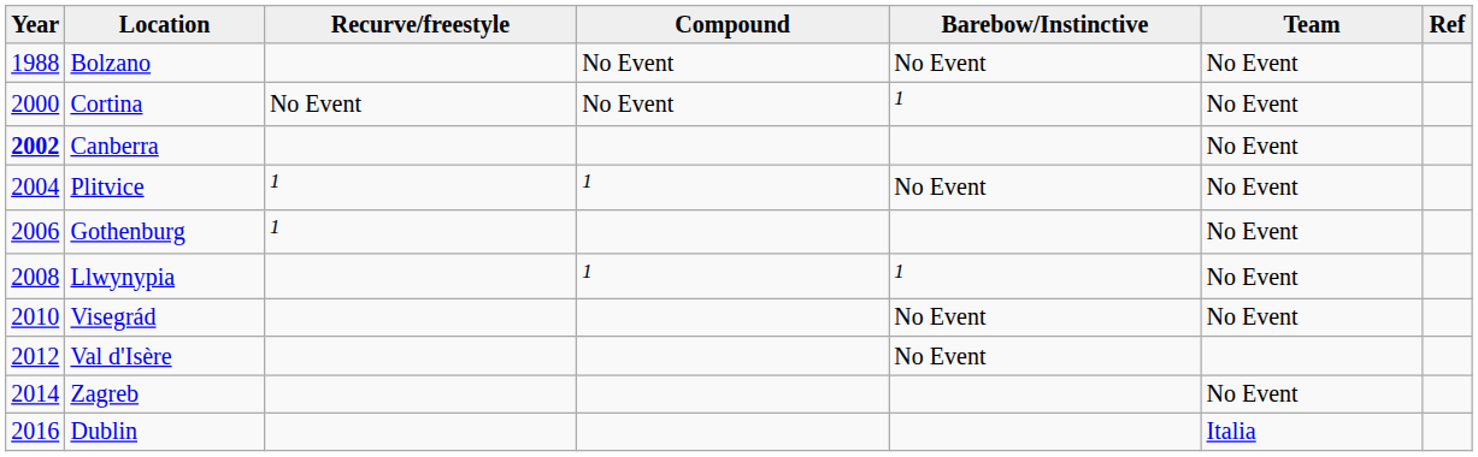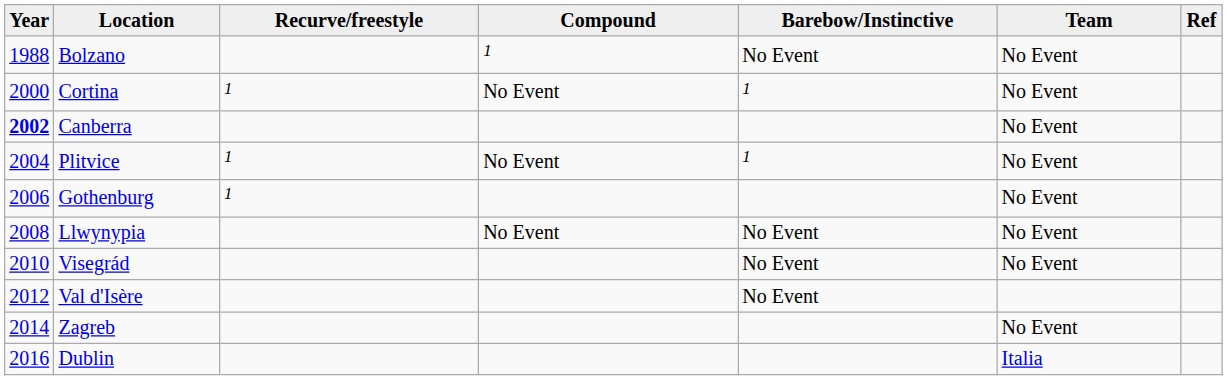Bolzano | Compound: No Event -> 1
Cortina | Recurve/freestyle: No Event -> 1
Plitvice | Compound: 1 -> No Event
Plitvice | Barebow/Instinctive: No Event -> 1
Llwynypia | Compound: 1 -> No Event
Llwynypia | Barebow/Instinctive: 1 -> No Event
